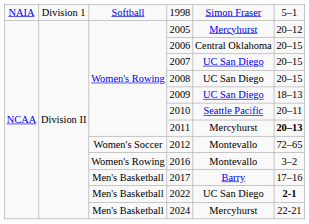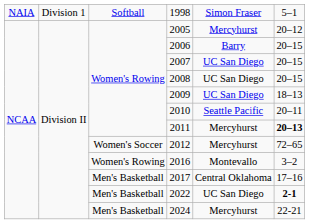2006 | column 5: Central Oklahoma -> Barry
2012 | column 5: Montevallo -> Mercyhurst
2017 | column 5: Barry -> Central Oklahoma
